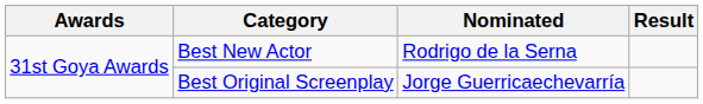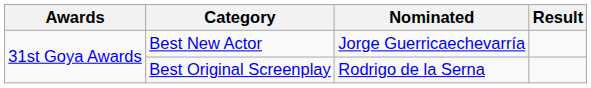Best New Actor | Nominated: Rodrigo de la Serna -> Jorge Guerricaechevarría
Best Original Screenplay | Nominated: Jorge Guerricaechevarría -> Rodrigo de la Serna
